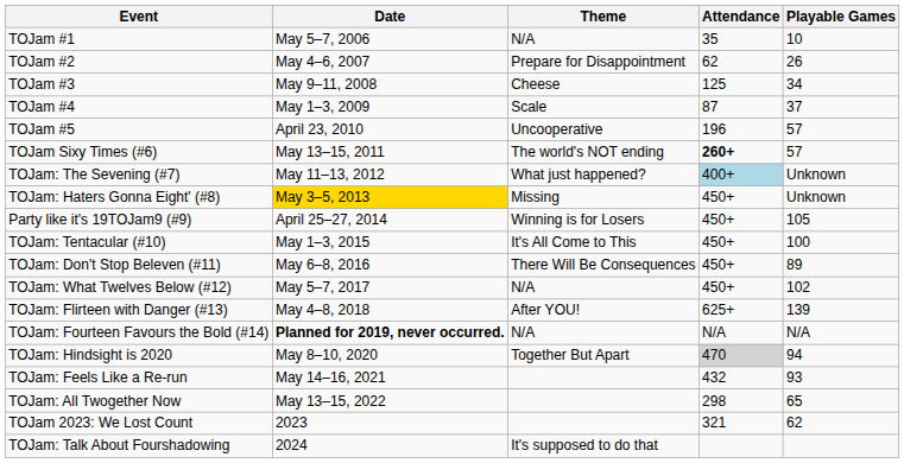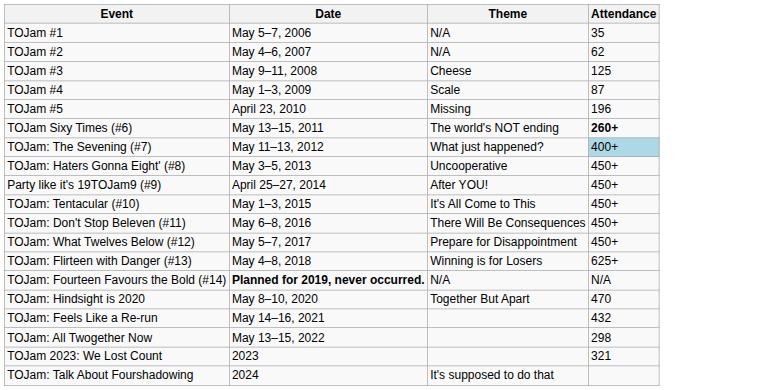- column: Playable Games | 10 | 26 | 34 | 37 | 57 | 57 | Unknown | Unknown | 105 | 100 | 89 | 102 | 139 | N/A | 94 | 93 | 65 | 62
TOJam #2 | Theme: Prepare for Disappointment -> N/A
TOJam #5 | Theme: Uncooperative -> Missing
TOJam: Haters Gonna Eight' (#8) | Date: gold background -> no background
TOJam: Haters Gonna Eight' (#8) | Theme: Missing -> Uncooperative
Party like it's 19TOJam9 (#9) | Theme: Winning is for Losers -> After YOU!
TOJam: What Twelves Below (#12) | Theme: N/A -> Prepare for Disappointment
TOJam: Flirteen with Danger (#13) | Theme: After YOU! -> Winning is for Losers
TOJam: Hindsight is 2020 | Attendance: lightgrey background -> no background
